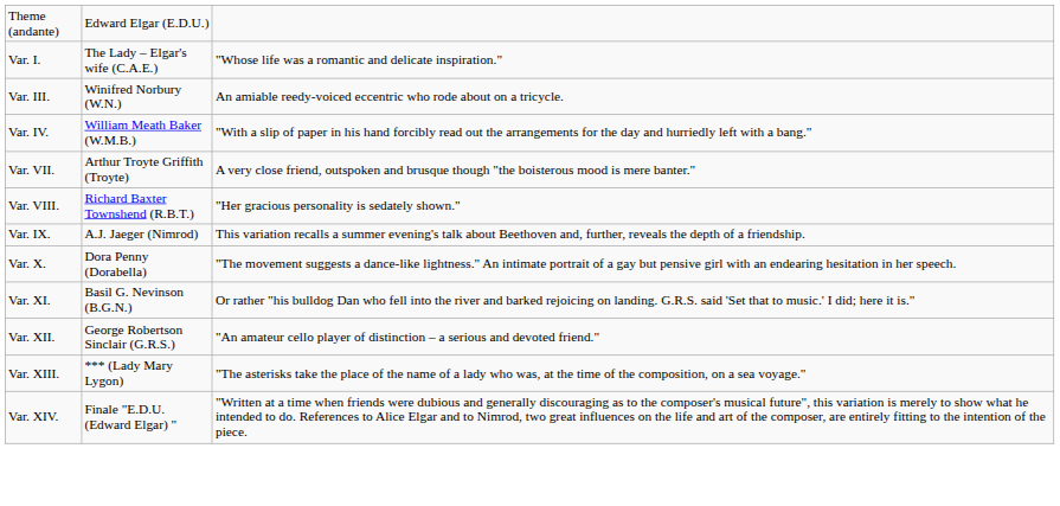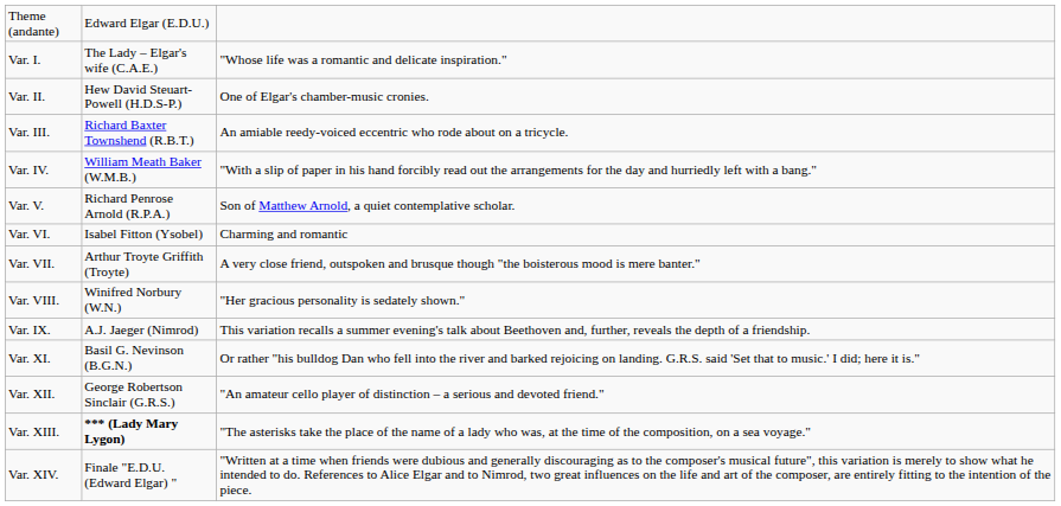+ row: Var. II. | Hew David Steuart-Powell (H.D.S-P.) | One of Elgar's chamber-music cronies.
Var. III. | column 2: Winifred Norbury (W.N.) -> Richard Baxter Townshend (R.B.T.)
+ row: Var. V. | Richard Penrose Arnold (R.P.A.) | Son of Matthew Arnold, a quiet contemplative scholar.
+ row: Var. VI. | Isabel Fitton (Ysobel) | Charming and romantic
Var. VIII. | column 2: Richard Baxter Townshend (R.B.T.) -> Winifred Norbury (W.N.)
- row: Var. X. | Dora Penny (Dorabella) | "The movement suggests a dance-like lightness." An intimate portrait of a gay but pensive girl with an endearing hesitation in her speech.
Var. XIII. | column 2: normal -> bold
